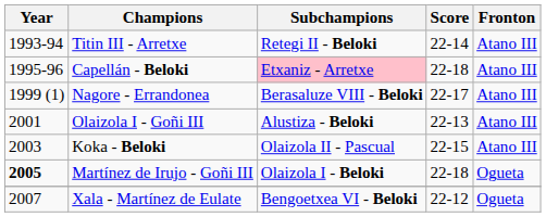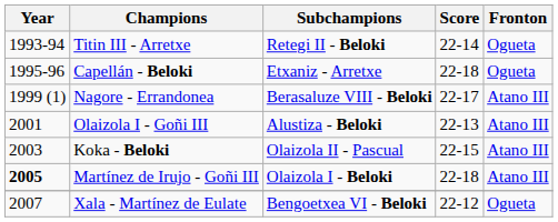Titin III - Arretxe | Fronton: Atano III -> Ogueta
Capellán - Beloki | Subchampions: pink background -> no background
Capellán - Beloki | Fronton: Atano III -> Ogueta
Martínez de Irujo - Goñi III | Fronton: Ogueta -> Atano III
